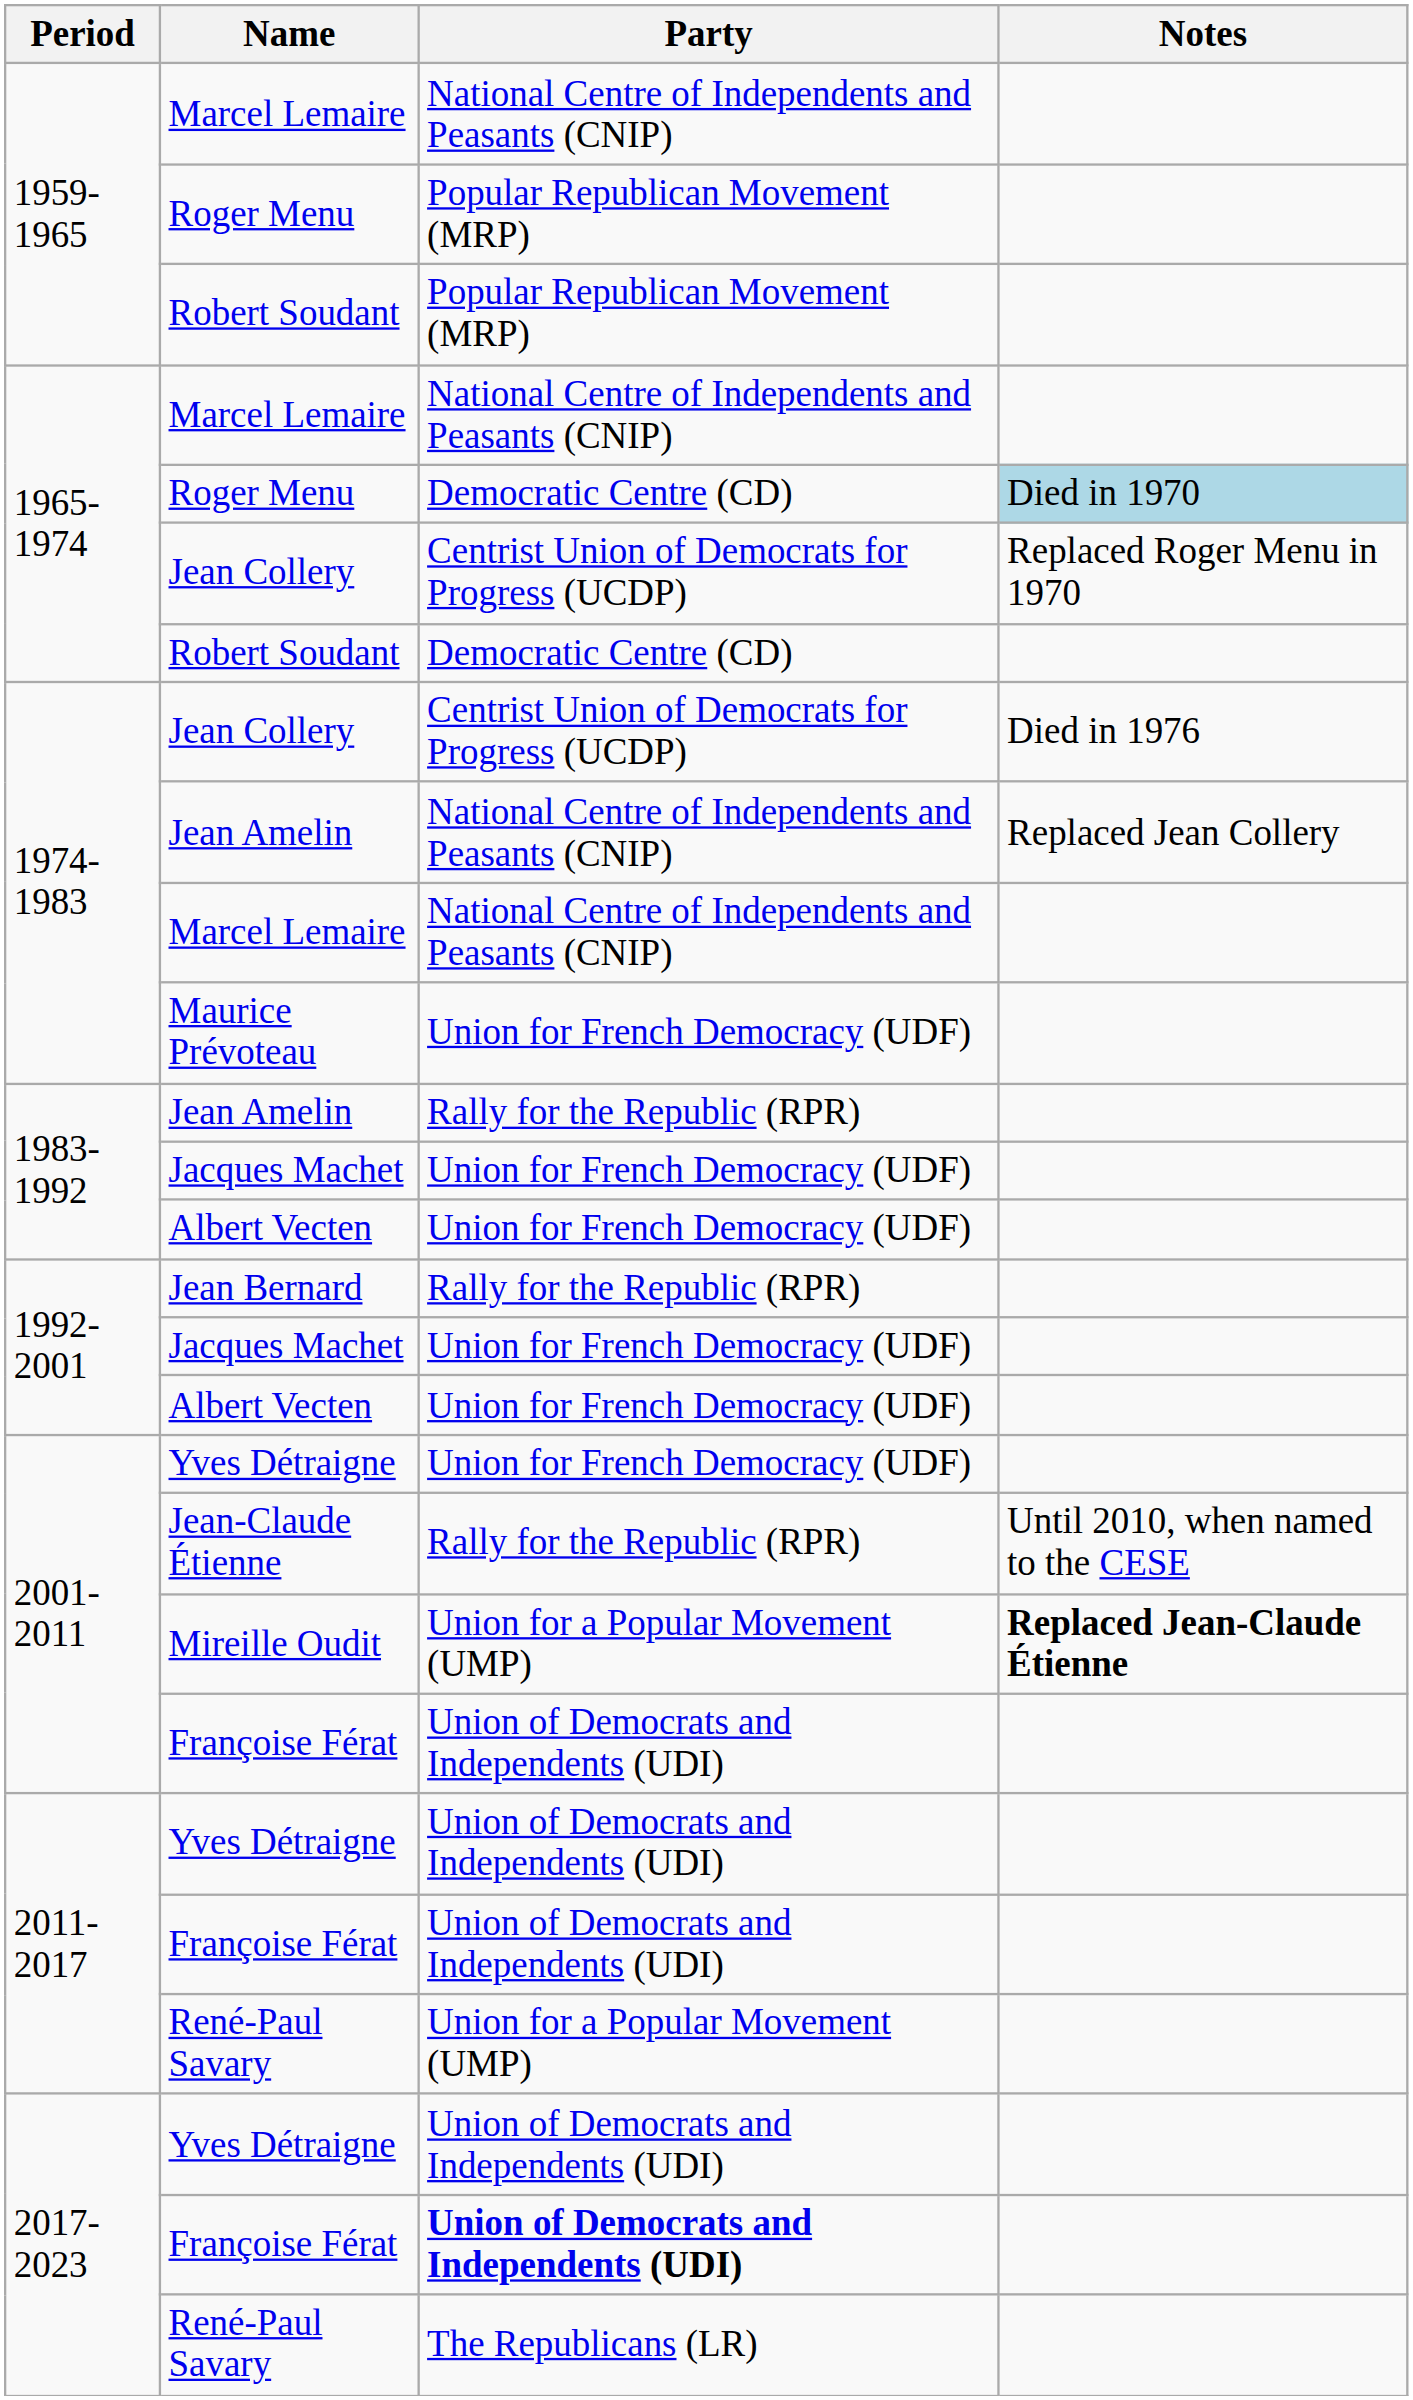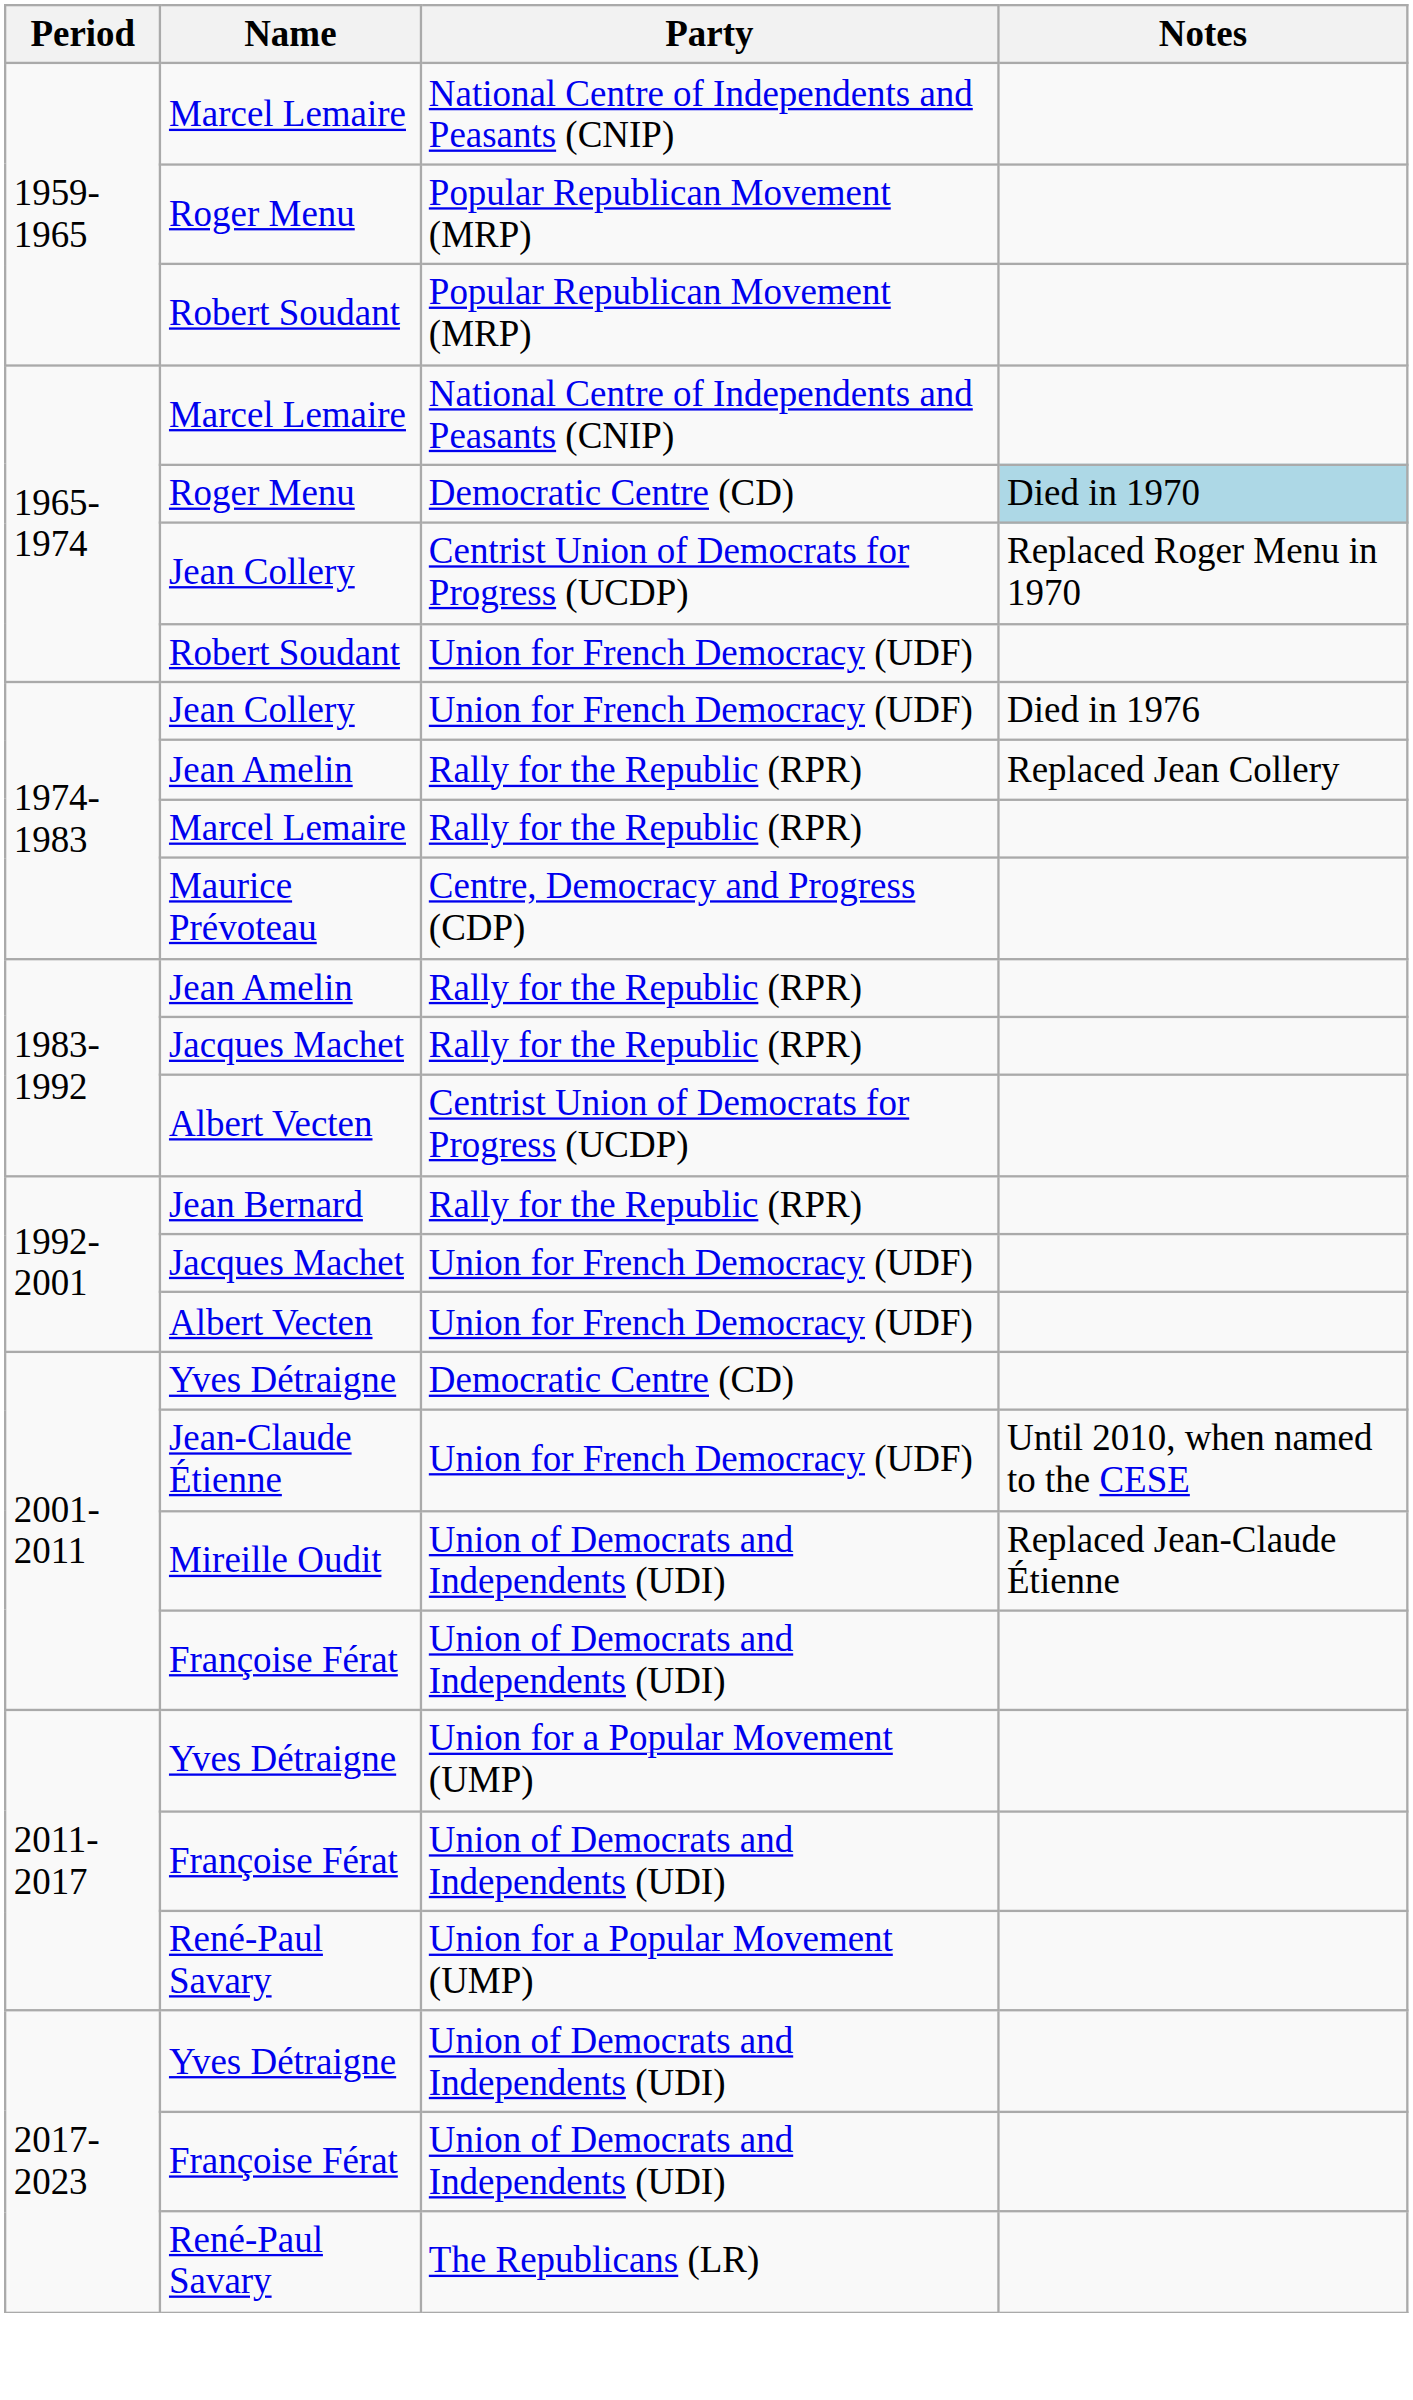1965-1974 / Robert Soudant | Party: Democratic Centre (CD) -> Union for French Democracy (UDF)
1974-1983 / Jean Collery | Party: Centrist Union of Democrats for Progress (UCDP) -> Union for French Democracy (UDF)
1974-1983 / Jean Amelin | Party: National Centre of Independents and Peasants (CNIP) -> Rally for the Republic (RPR)
1974-1983 / Marcel Lemaire | Party: National Centre of Independents and Peasants (CNIP) -> Rally for the Republic (RPR)
Maurice Prévoteau | Party: Union for French Democracy (UDF) -> Centre, Democracy and Progress (CDP)
1983-1992 / Jacques Machet | Party: Union for French Democracy (UDF) -> Rally for the Republic (RPR)
1983-1992 / Albert Vecten | Party: Union for French Democracy (UDF) -> Centrist Union of Democrats for Progress (UCDP)
2001-2011 / Yves Détraigne | Party: Union for French Democracy (UDF) -> Democratic Centre (CD)
Jean-Claude Étienne | Party: Rally for the Republic (RPR) -> Union for French Democracy (UDF)
Mireille Oudit | Party: Union for a Popular Movement (UMP) -> Union of Democrats and Independents (UDI)
Mireille Oudit | Notes: bold -> normal
2011-2017 / Yves Détraigne | Party: Union of Democrats and Independents (UDI) -> Union for a Popular Movement (UMP)
2017-2023 / Françoise Férat | Party: bold -> normal
